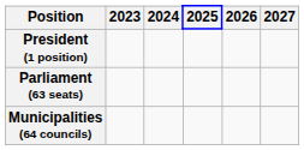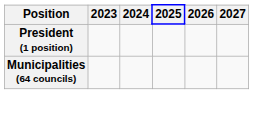- row: Parliament (63 seats)
